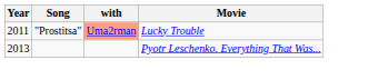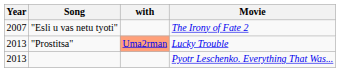+ row: 2007 | "Esli u vas netu tyoti" | The Irony of Fate 2
"Prostitsa" | Year: 2011 -> 2013
